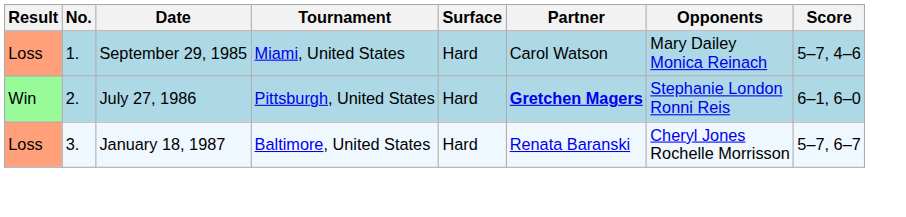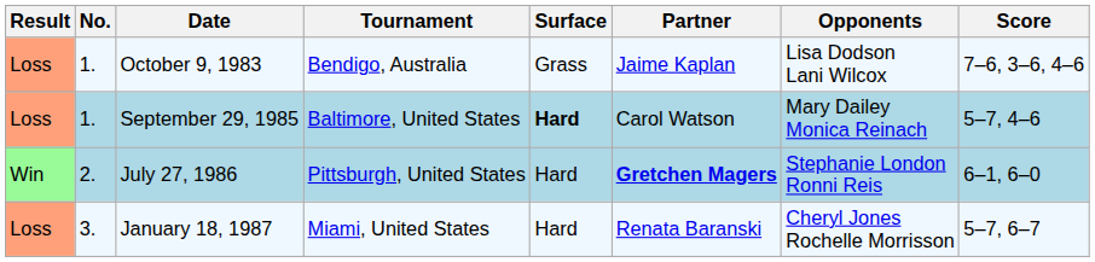+ row: Loss | 1. | October 9, 1983 | Bendigo, Australia | Grass | Jaime Kaplan | Lisa Dodson Lani Wilcox | 7–6, 3–6, 4–6
September 29, 1985 | Tournament: Miami, United States -> Baltimore, United States
September 29, 1985 | Surface: normal -> bold
January 18, 1987 | Tournament: Baltimore, United States -> Miami, United States
